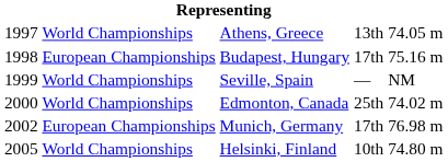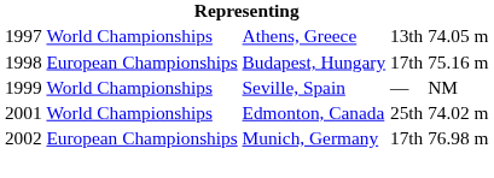Edmonton, Canada | column 1: 2000 -> 2001
- row: 2005 | World Championships | Helsinki, Finland | 10th | 74.80 m
